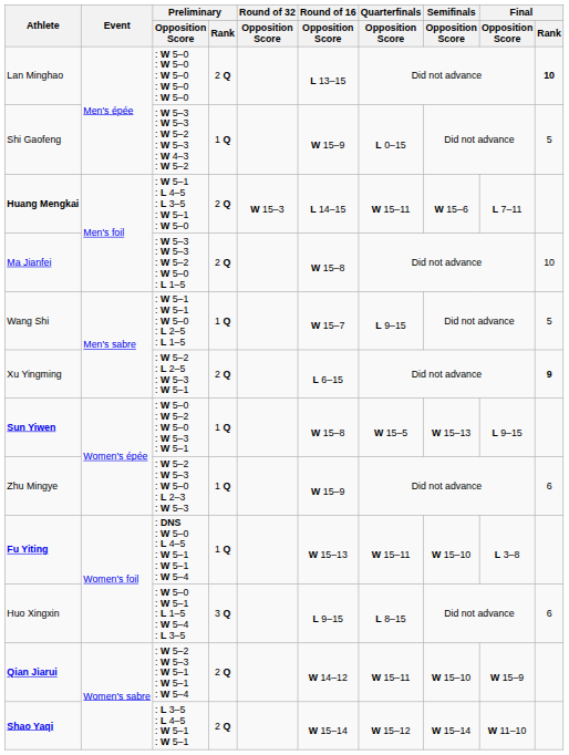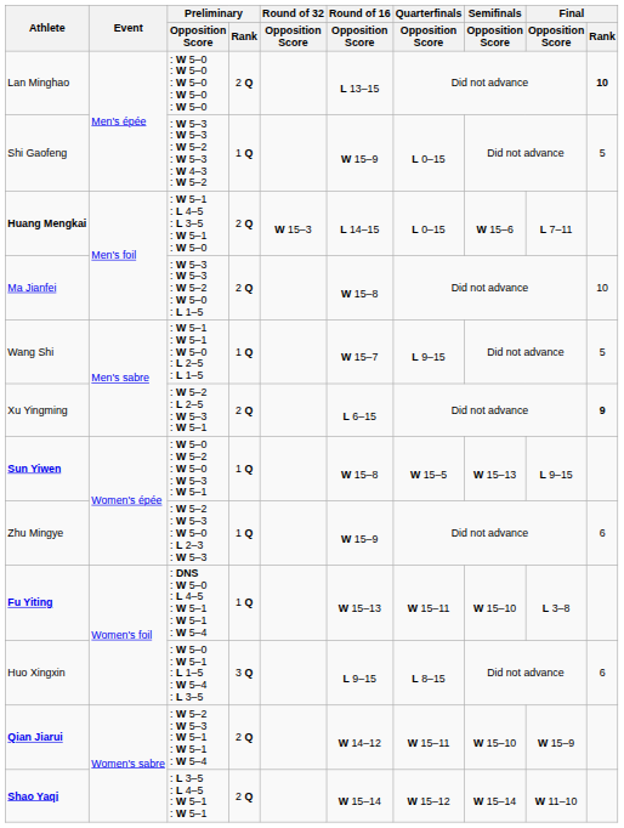Huang Mengkai | Quarterfinals / Opposition Score: W 15–11 -> L 0–15
